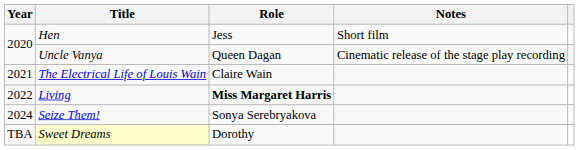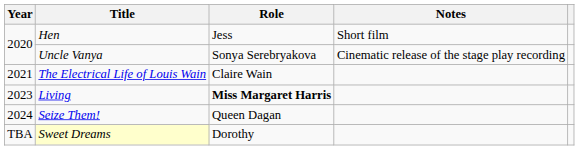Uncle Vanya | Role: Queen Dagan -> Sonya Serebryakova
Living | Year: 2022 -> 2023
Seize Them! | Role: Sonya Serebryakova -> Queen Dagan
